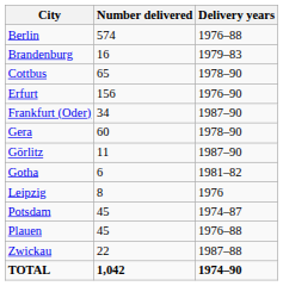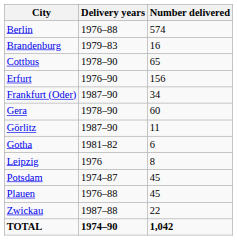columns swapped: Delivery years <-> Number delivered
